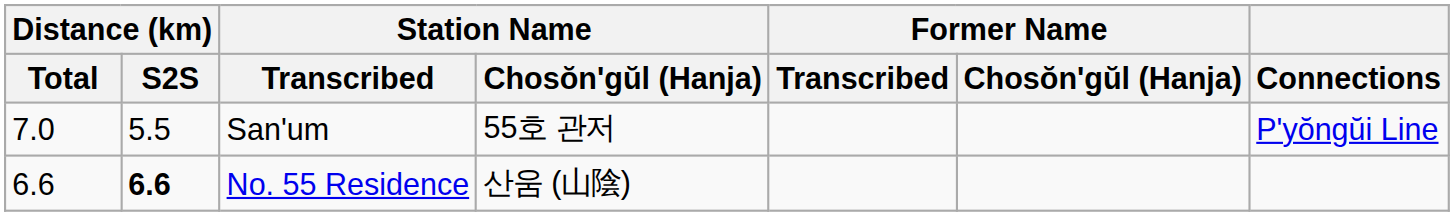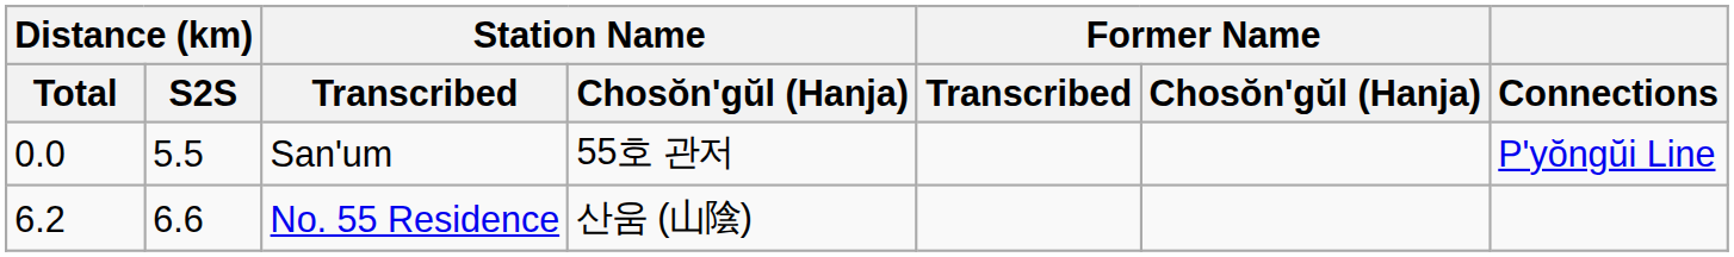San'um | Distance (km) / Total: 7.0 -> 0.0
No. 55 Residence | Distance (km) / Total: 6.6 -> 6.2
No. 55 Residence | Distance (km) / S2S: bold -> normal
